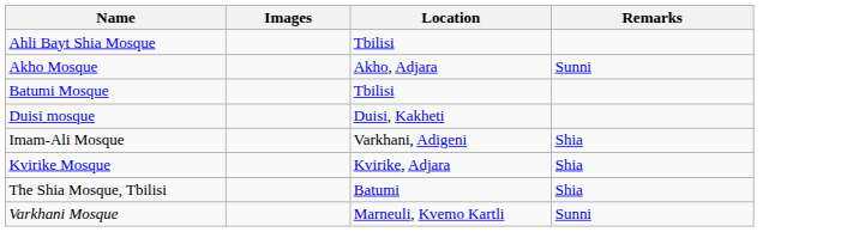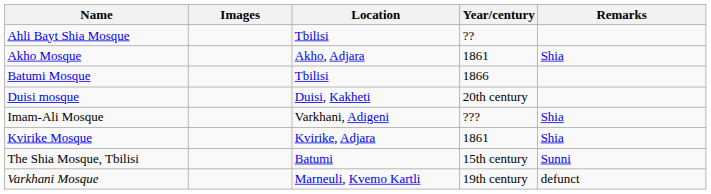+ column: Year/century | ?? | 1861 | 1866 | 20th century | ??? | 1861 | 15th century | 19th century
Akho Mosque | Remarks: Sunni -> Shia
The Shia Mosque, Tbilisi | Remarks: Shia -> Sunni
Varkhani Mosque | Remarks: Sunni -> defunct
